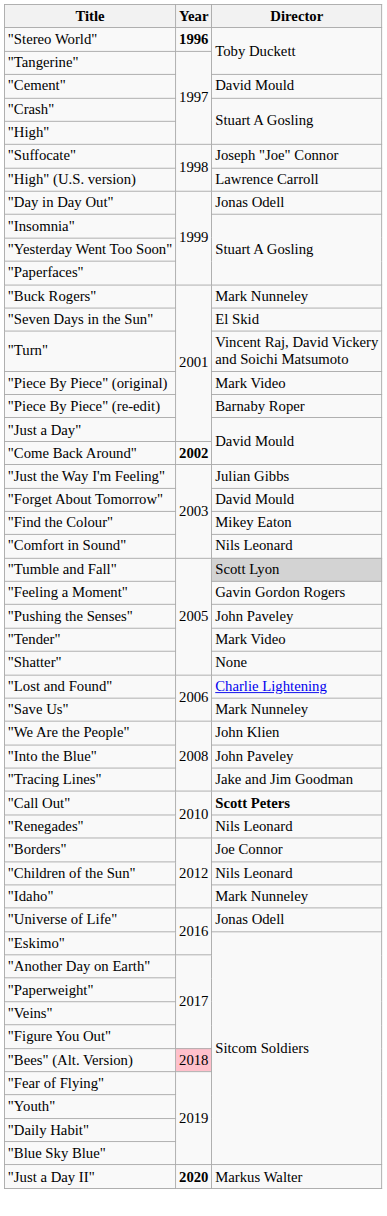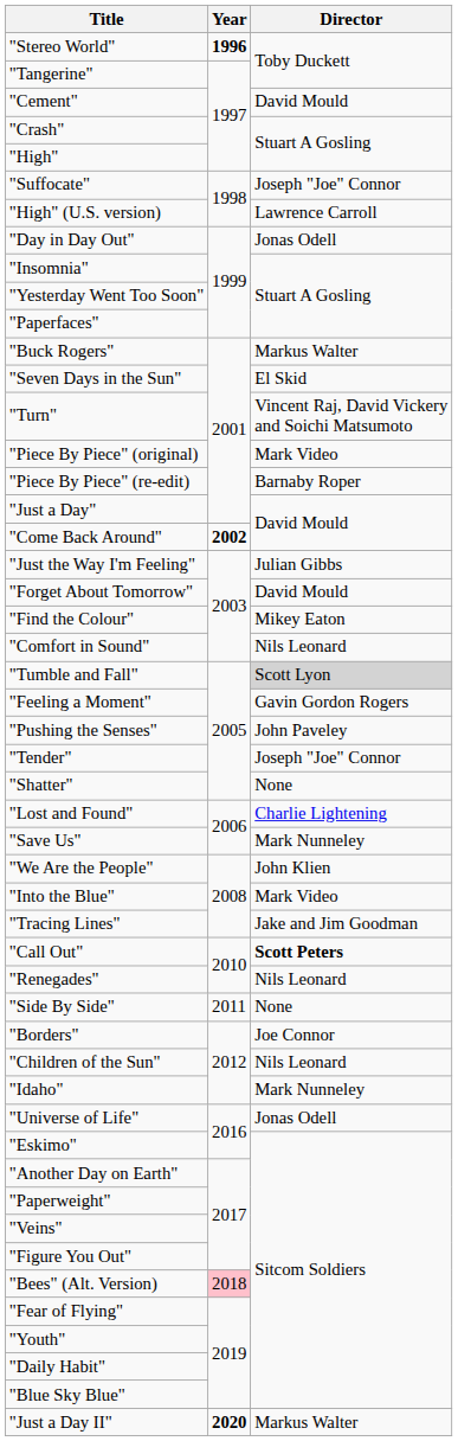"Buck Rogers" | Director: Mark Nunneley -> Markus Walter
"Tender" | Director: Mark Video -> Joseph "Joe" Connor
"Into the Blue" | Director: John Paveley -> Mark Video
+ row: "Side By Side" | 2011 | None
